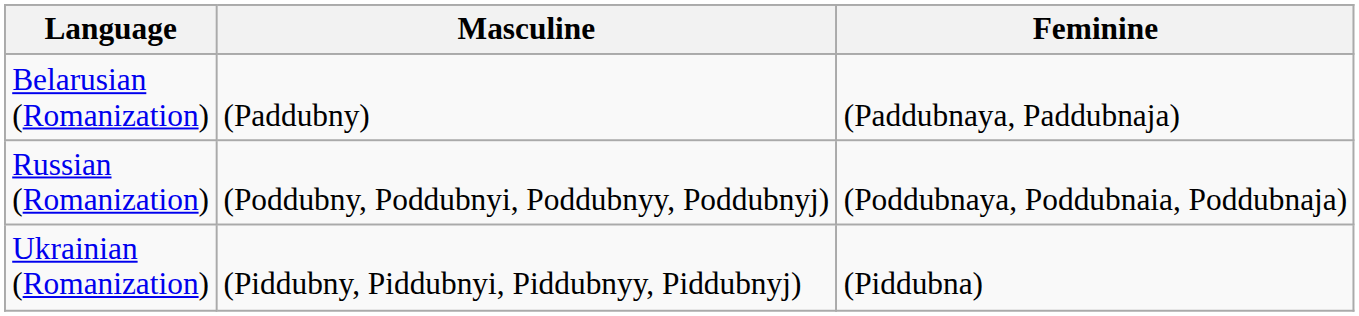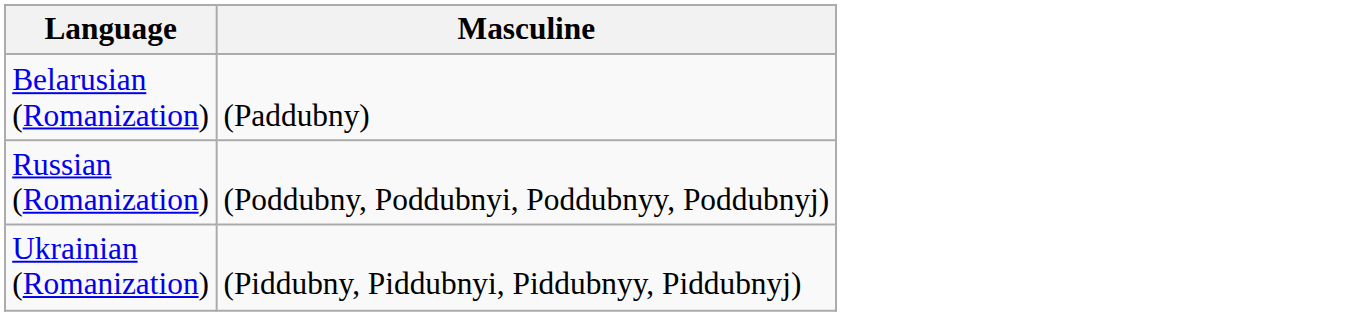- column: Feminine | (Paddubnaya, Paddubnaja) | (Poddubnaya, Poddubnaia, Poddubnaja) | (Piddubna)
